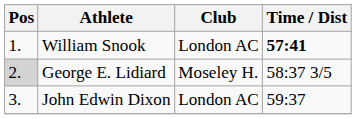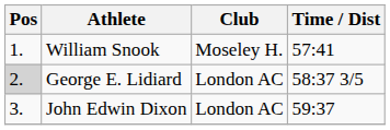William Snook | Club: London AC -> Moseley H.
William Snook | Time / Dist: bold -> normal
George E. Lidiard | Club: Moseley H. -> London AC
